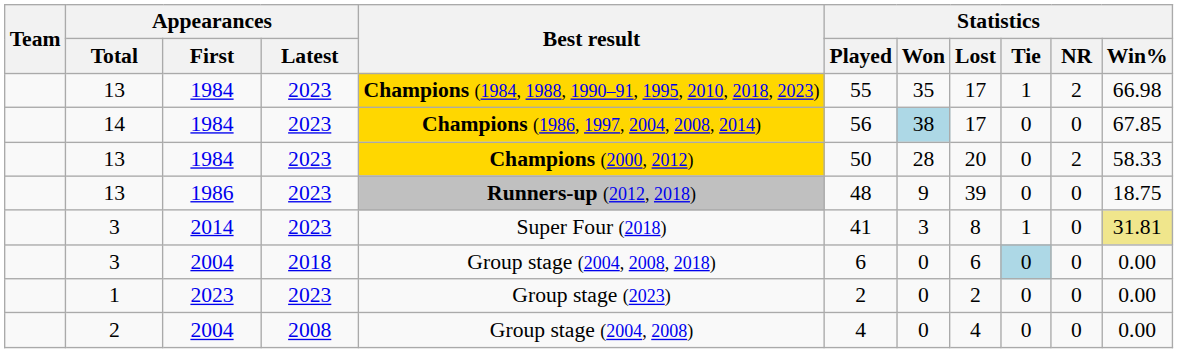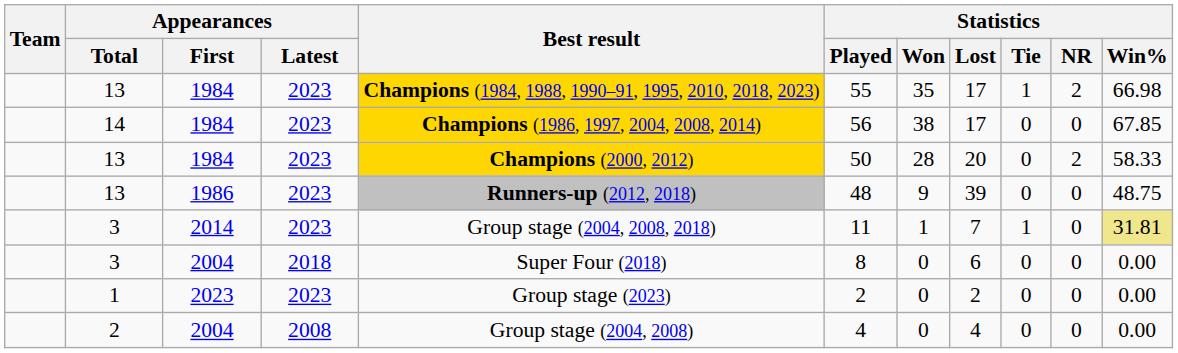14 | Statistics / Won: lightblue background -> no background
13 / 1986 | Statistics / Win%: 18.75 -> 48.75
3 / 2014 | Best result: Super Four (2018) -> Group stage (2004, 2008, 2018)
3 / 2014 | Statistics / Played: 41 -> 11
3 / 2014 | Statistics / Won: 3 -> 1
3 / 2014 | Statistics / Lost: 8 -> 7
3 / 2004 | Best result: Group stage (2004, 2008, 2018) -> Super Four (2018)
3 / 2004 | Statistics / Played: 6 -> 8
3 / 2004 | Statistics / Tie: lightblue background -> no background
